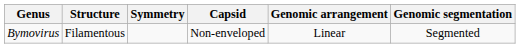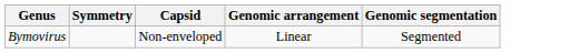- column: Structure | Filamentous
